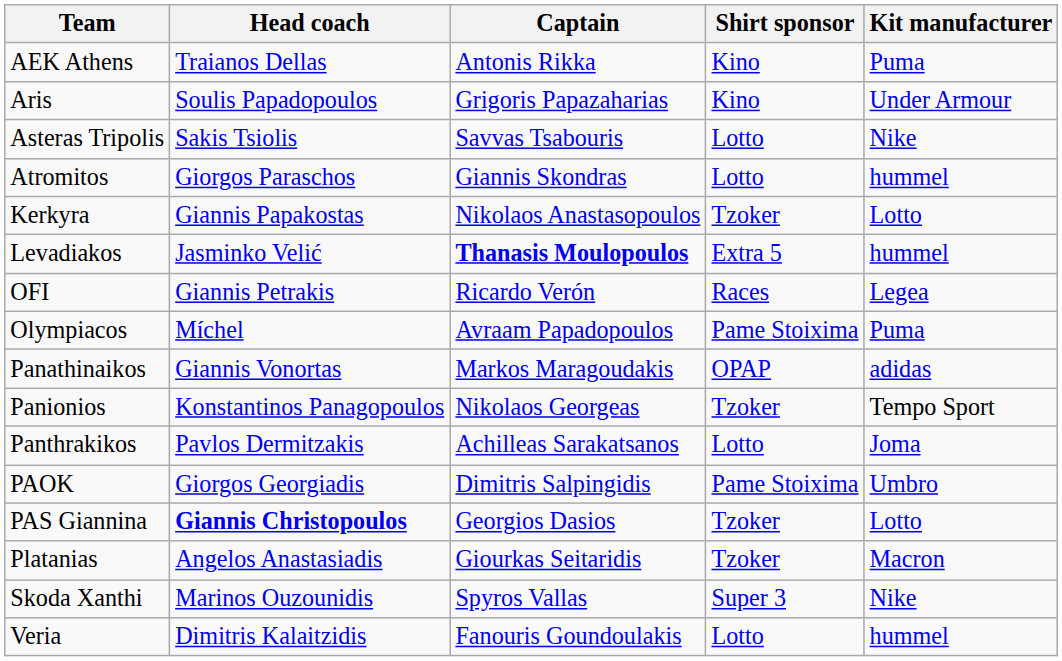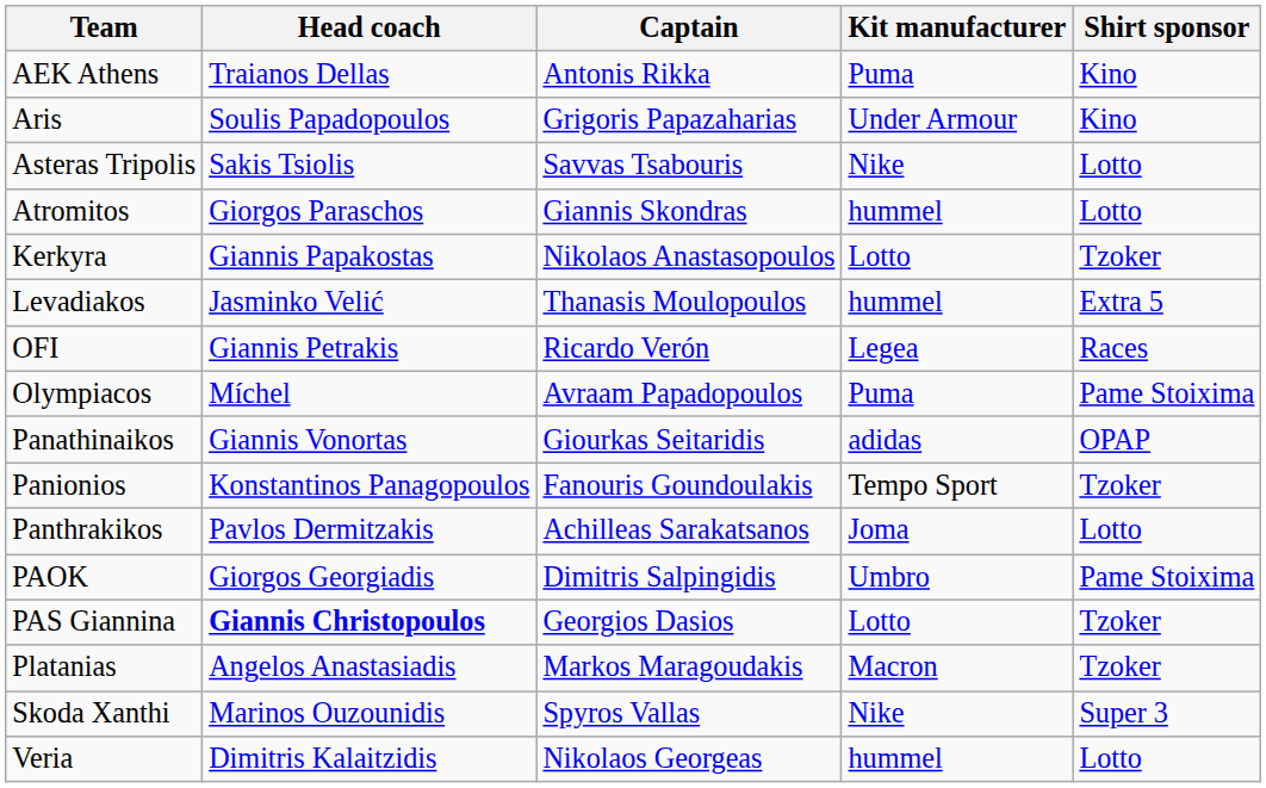columns swapped: Kit manufacturer <-> Shirt sponsor
Levadiakos | Captain: bold -> normal
Panathinaikos | Captain: Markos Maragoudakis -> Giourkas Seitaridis
Panionios | Captain: Nikolaos Georgeas -> Fanouris Goundoulakis
Platanias | Captain: Giourkas Seitaridis -> Markos Maragoudakis
Veria | Captain: Fanouris Goundoulakis -> Nikolaos Georgeas
